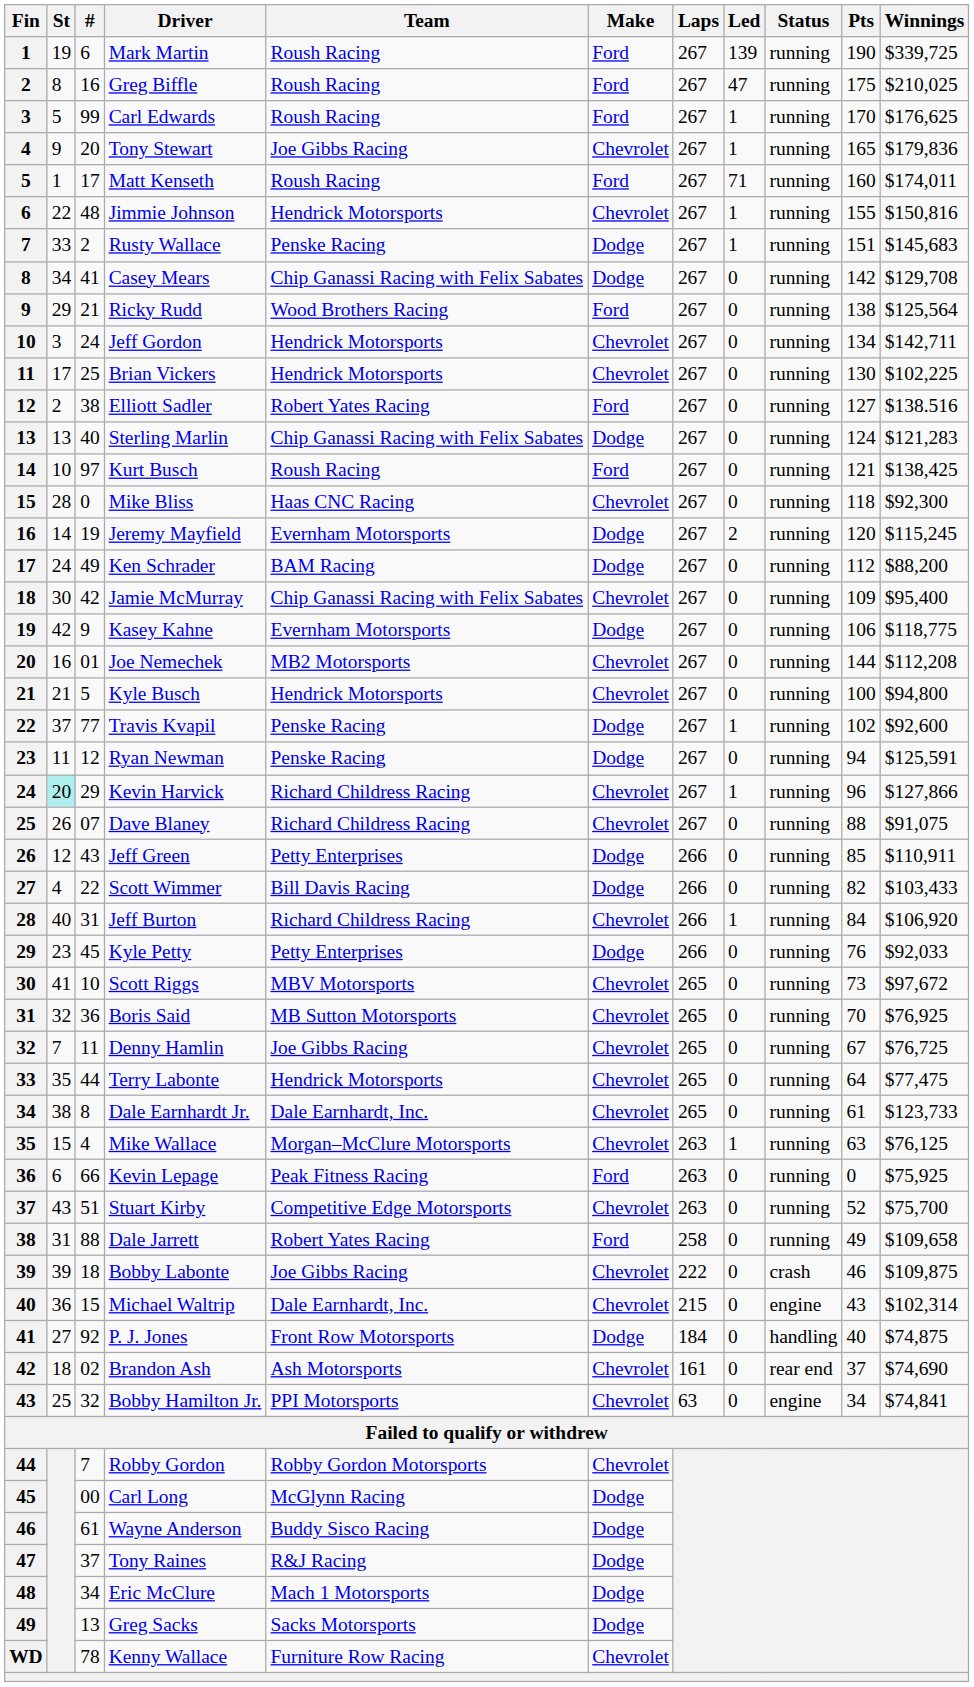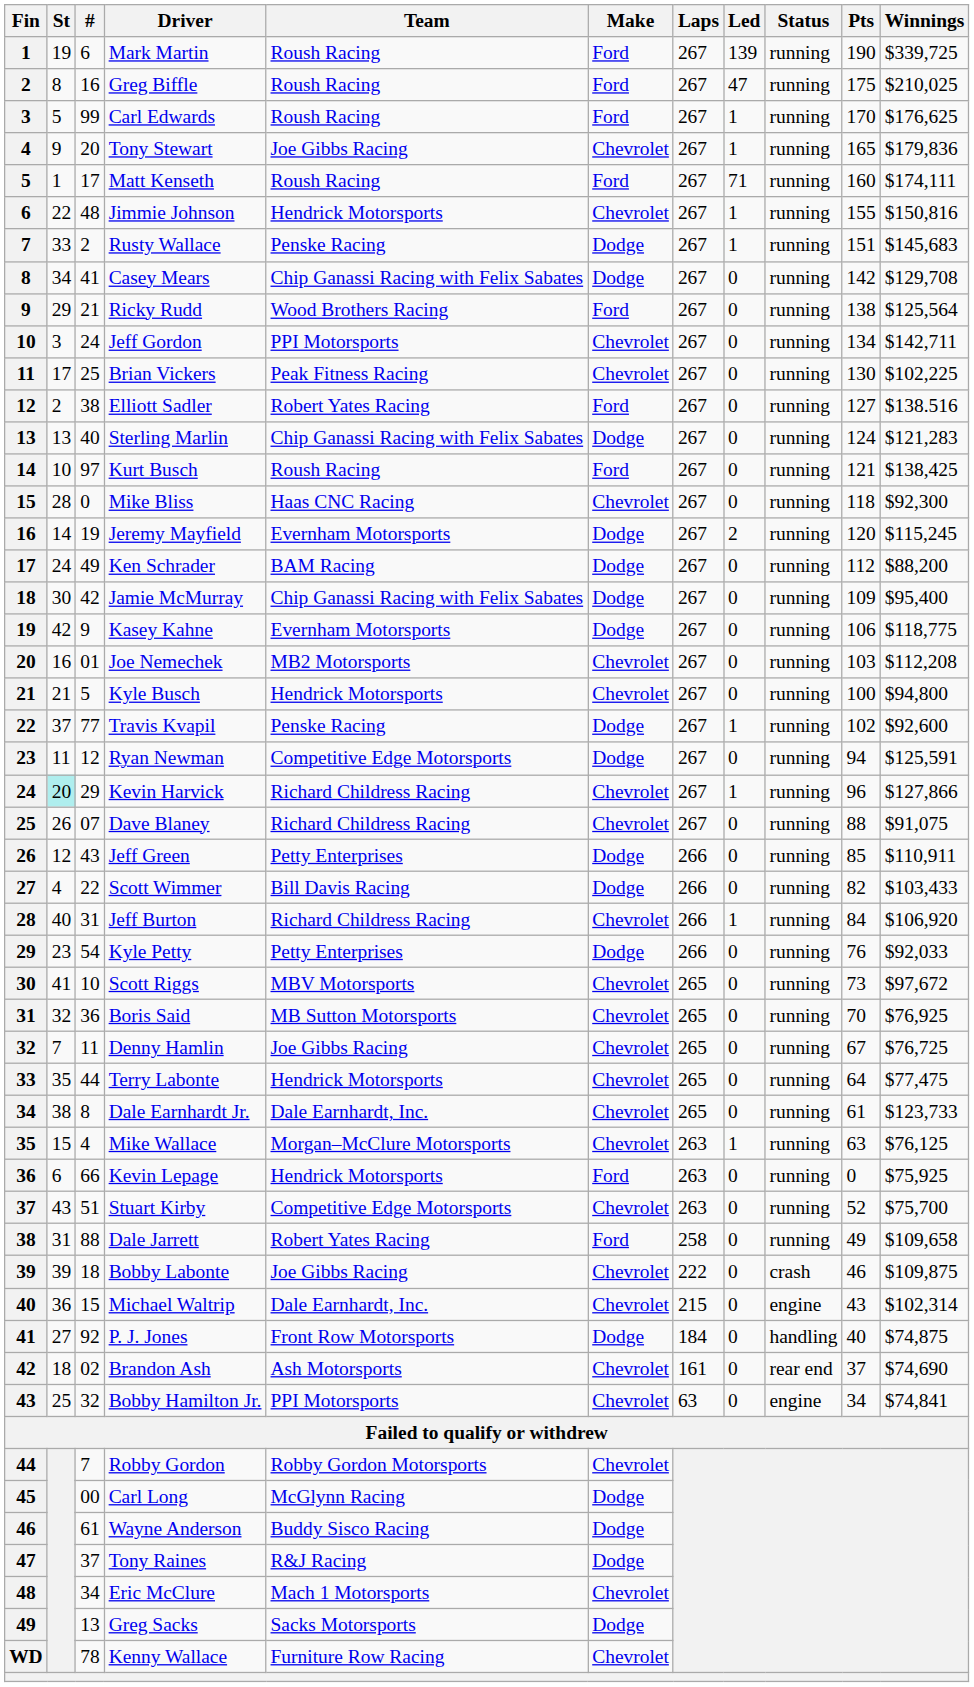Matt Kenseth | Winnings: $174,011 -> $174,111
Jeff Gordon | Team: Hendrick Motorsports -> PPI Motorsports
Brian Vickers | Team: Hendrick Motorsports -> Peak Fitness Racing
Jamie McMurray | Make: Chevrolet -> Dodge
Joe Nemechek | Pts: 144 -> 103
Ryan Newman | Team: Penske Racing -> Competitive Edge Motorsports
Kyle Petty | #: 45 -> 54
Kevin Lepage | Team: Peak Fitness Racing -> Hendrick Motorsports
Eric McClure | Make: Dodge -> Chevrolet
